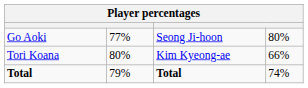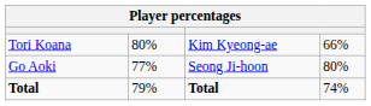rows swapped: Tori Koana <-> Go Aoki
